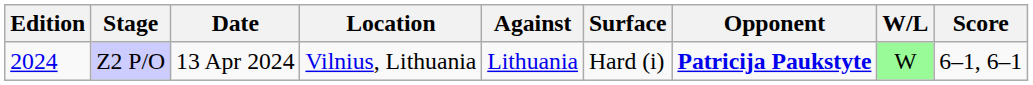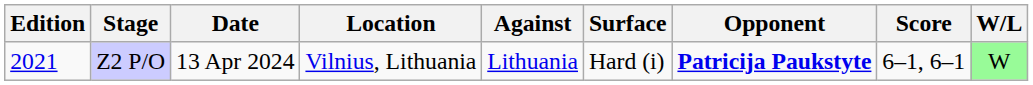columns swapped: W/L <-> Score
Z2 P/O | Edition: 2024 -> 2021
